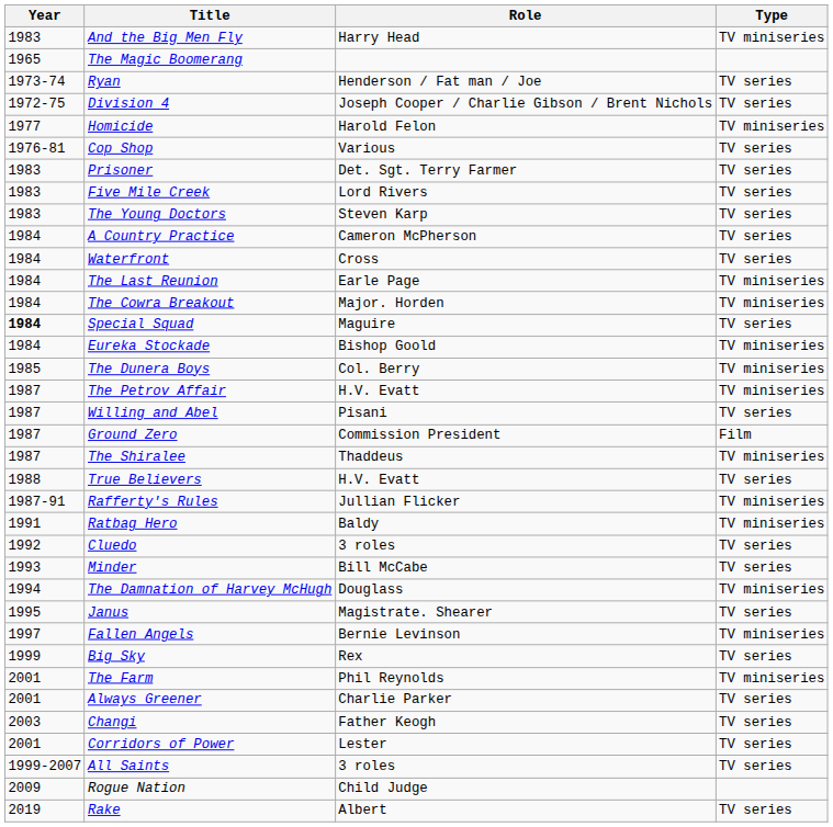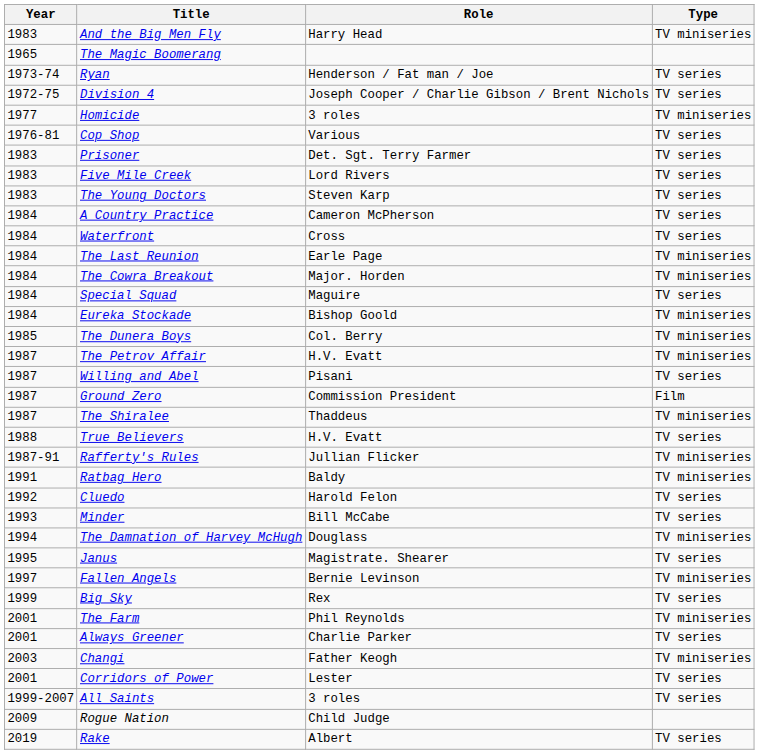Homicide | Role: Harold Felon -> 3 roles
Special Squad | Year: bold -> normal
Cluedo | Role: 3 roles -> Harold Felon
Changi | Type: TV series -> TV miniseries
